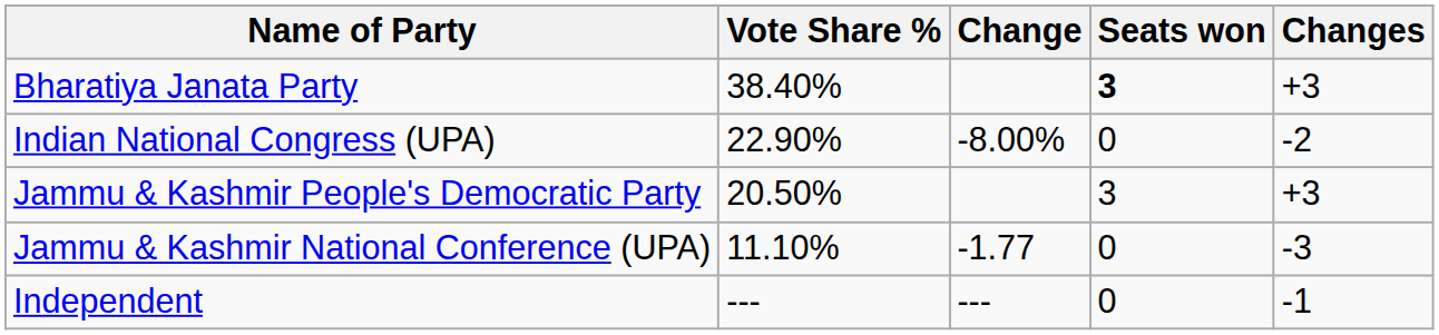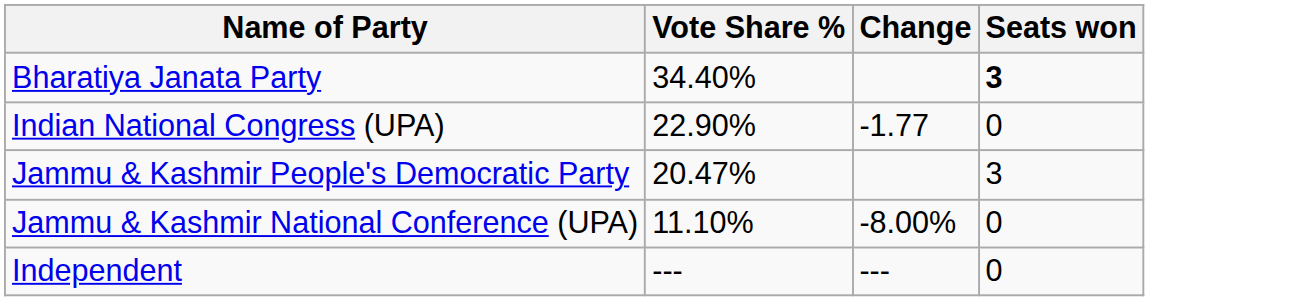- column: Changes | +3 | -2 | +3 | -3 | -1
Bharatiya Janata Party | Vote Share %: 38.40% -> 34.40%
Indian National Congress (UPA) | Change: -8.00% -> -1.77
Jammu & Kashmir People's Democratic Party | Vote Share %: 20.50% -> 20.47%
Jammu & Kashmir National Conference (UPA) | Change: -1.77 -> -8.00%
